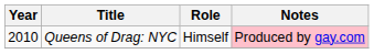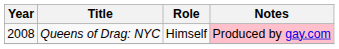Queens of Drag: NYC | Year: 2010 -> 2008
